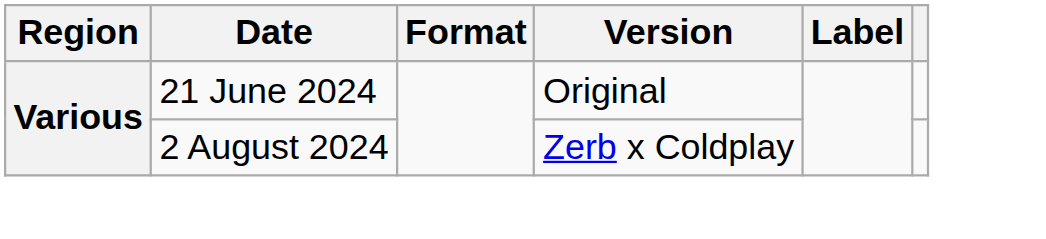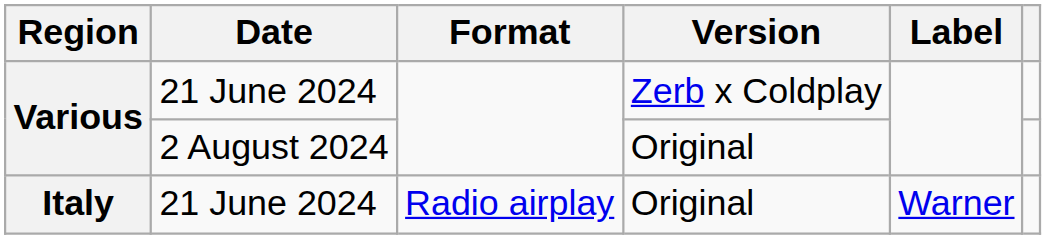Various / 21 June 2024 | Version: Original -> Zerb x Coldplay
Various / 2 August 2024 | Version: Zerb x Coldplay -> Original
+ row: Italy | 21 June 2024 | Radio airplay | Original | Warner
